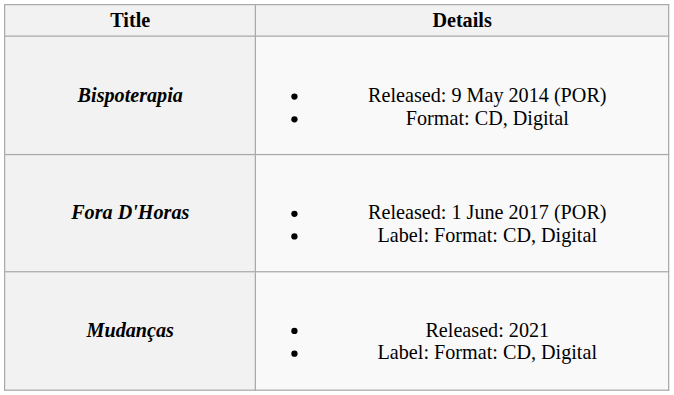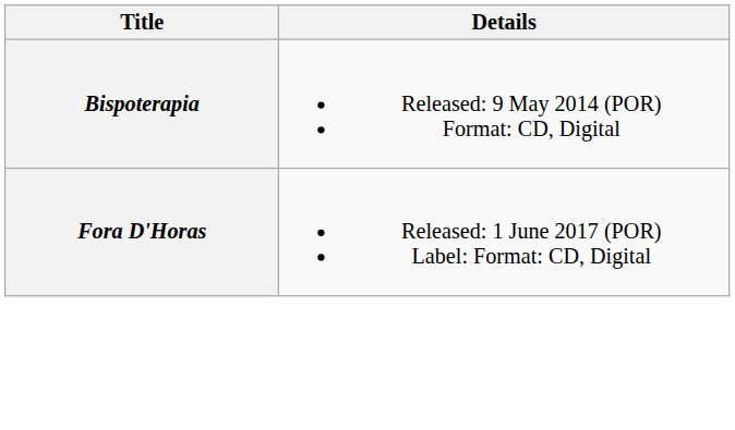- row: Mudanças | Released: 2021 Label: Format: CD, Digital
